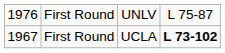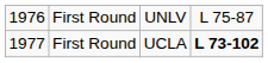First Round / UCLA | column 1: 1967 -> 1977
